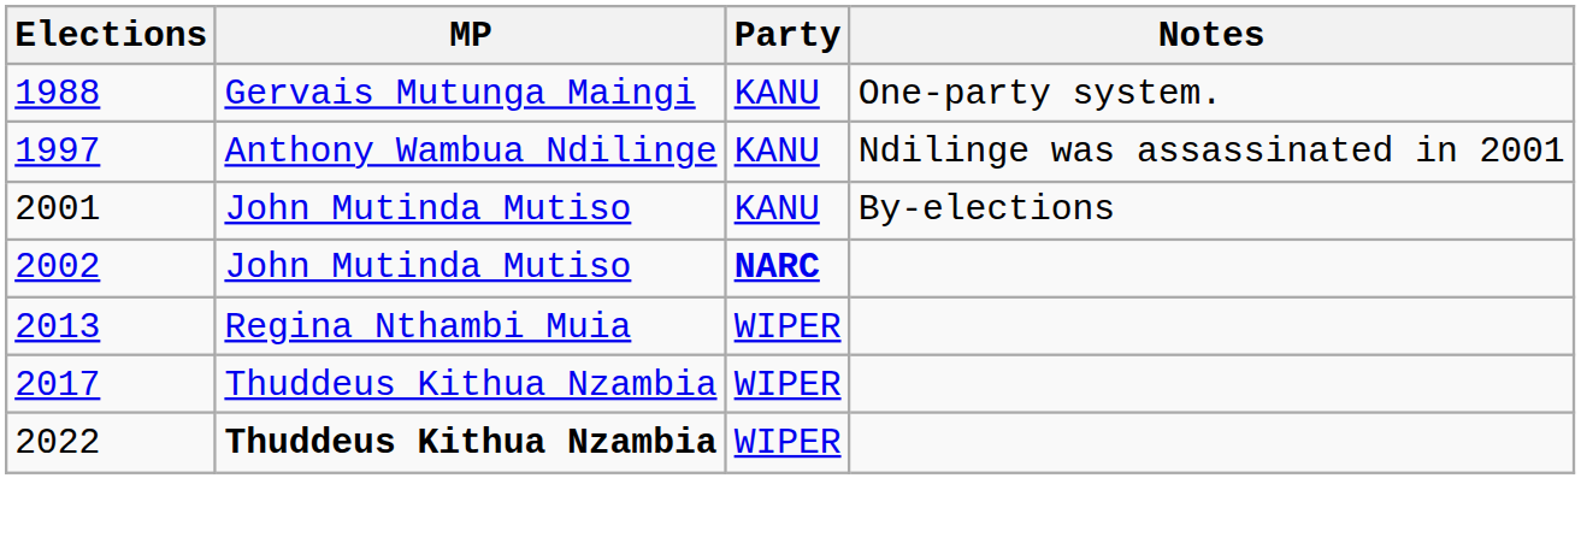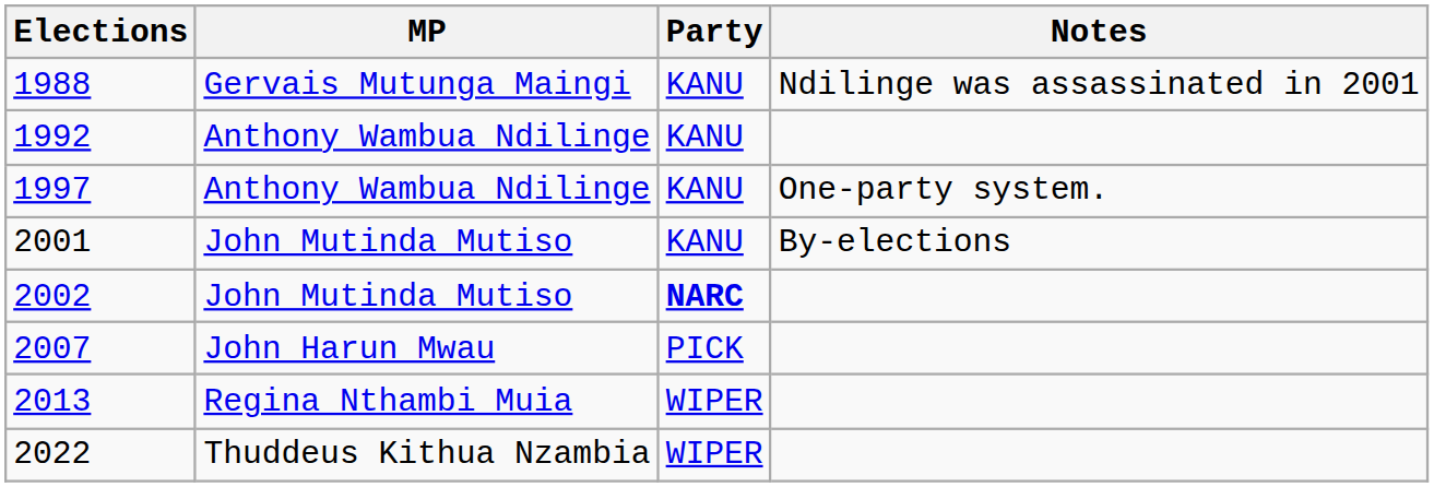1988 | Notes: One-party system. -> Ndilinge was assassinated in 2001
+ row: 1992 | Anthony Wambua Ndilinge | KANU
1997 | Notes: Ndilinge was assassinated in 2001 -> One-party system.
+ row: 2007 | John Harun Mwau | PICK
- row: 2017 | Thuddeus Kithua Nzambia | WIPER
2022 | MP: bold -> normal
